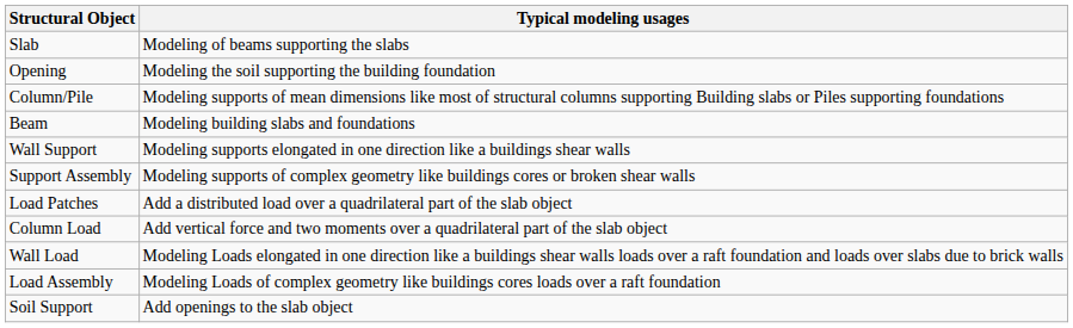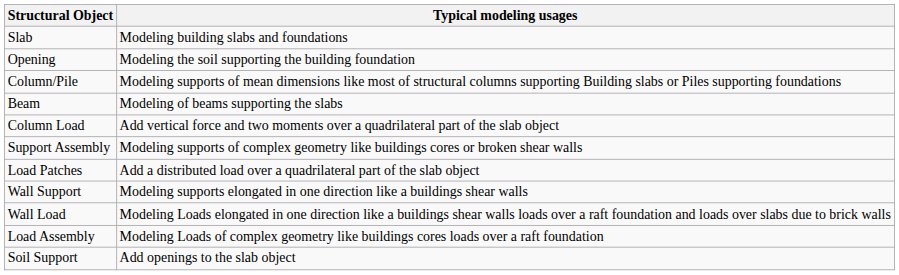Slab | Typical modeling usages: Modeling of beams supporting the slabs -> Modeling building slabs and foundations
Beam | Typical modeling usages: Modeling building slabs and foundations -> Modeling of beams supporting the slabs
rows swapped: Wall Support <-> Column Load
